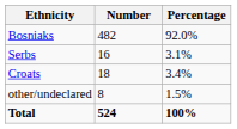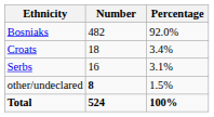rows swapped: Croats <-> Serbs
other/undeclared | Number: normal -> bold
